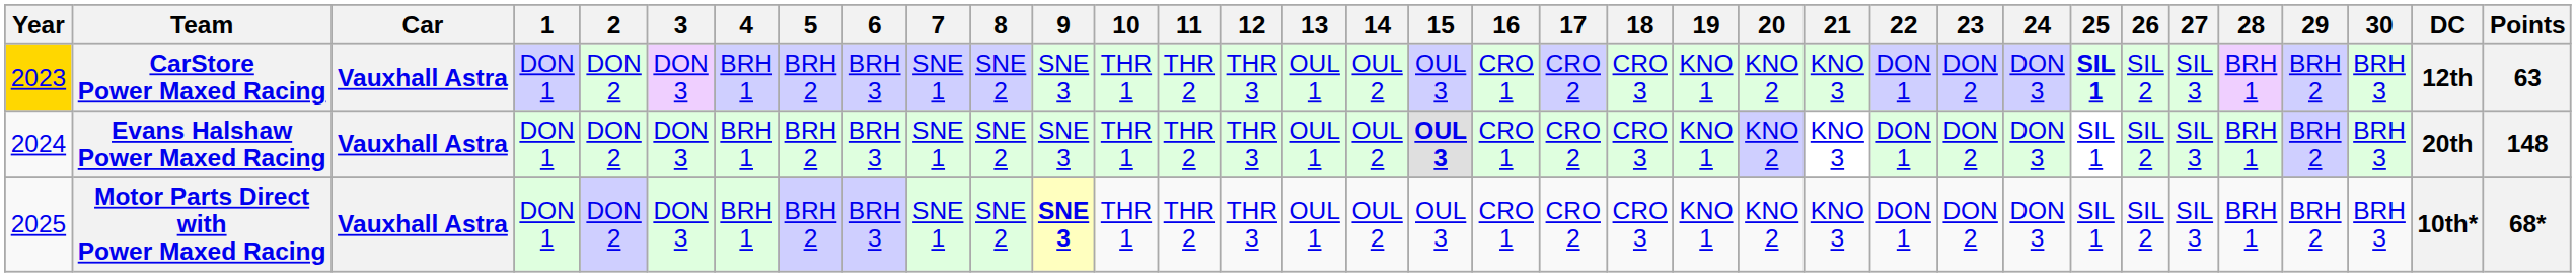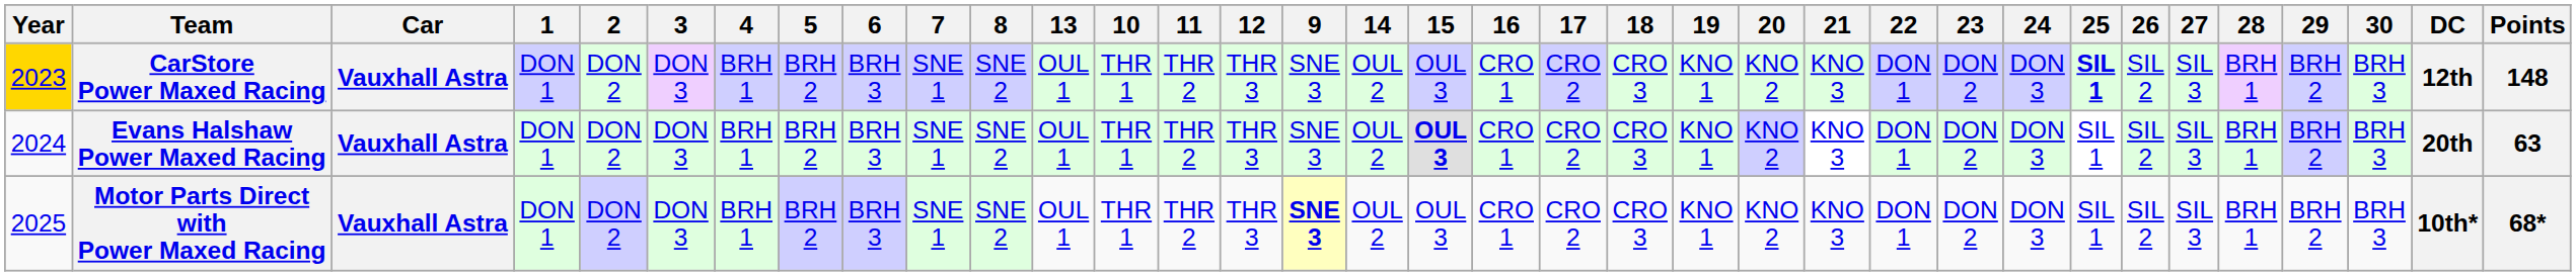columns swapped: 9 <-> 13
CarStore Power Maxed Racing | Points: 63 -> 148
Evans Halshaw Power Maxed Racing | Points: 148 -> 63
